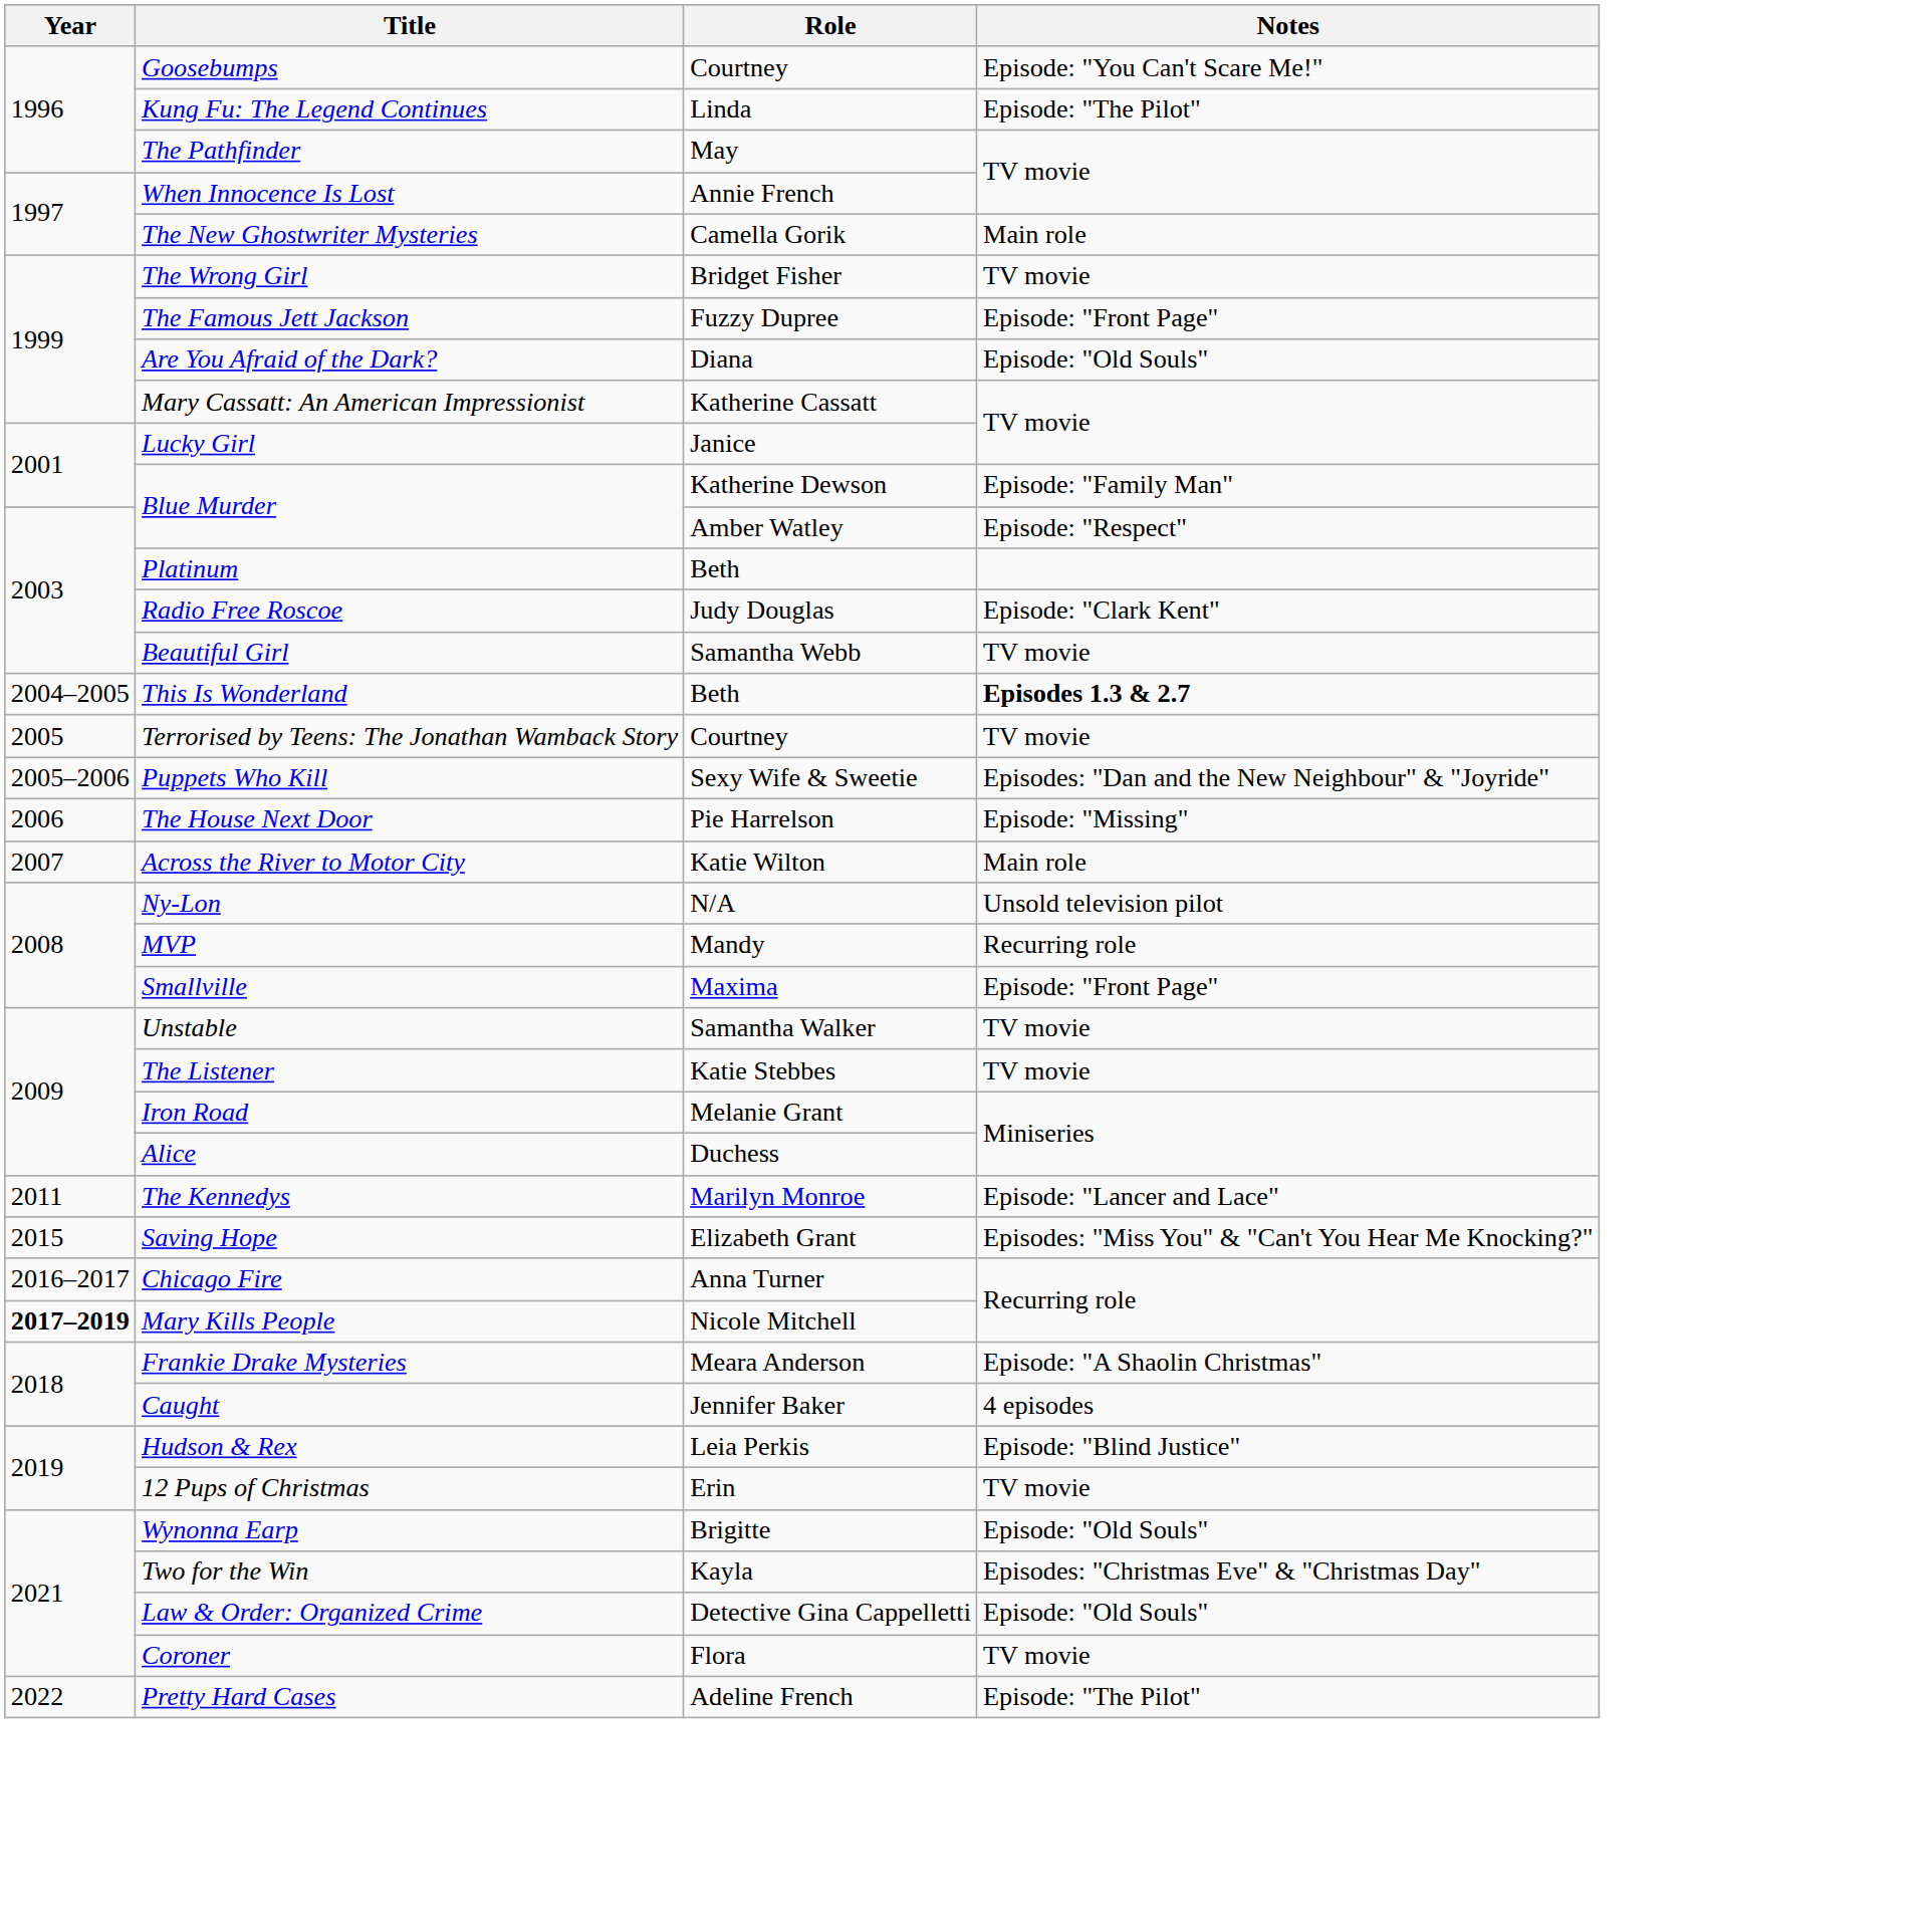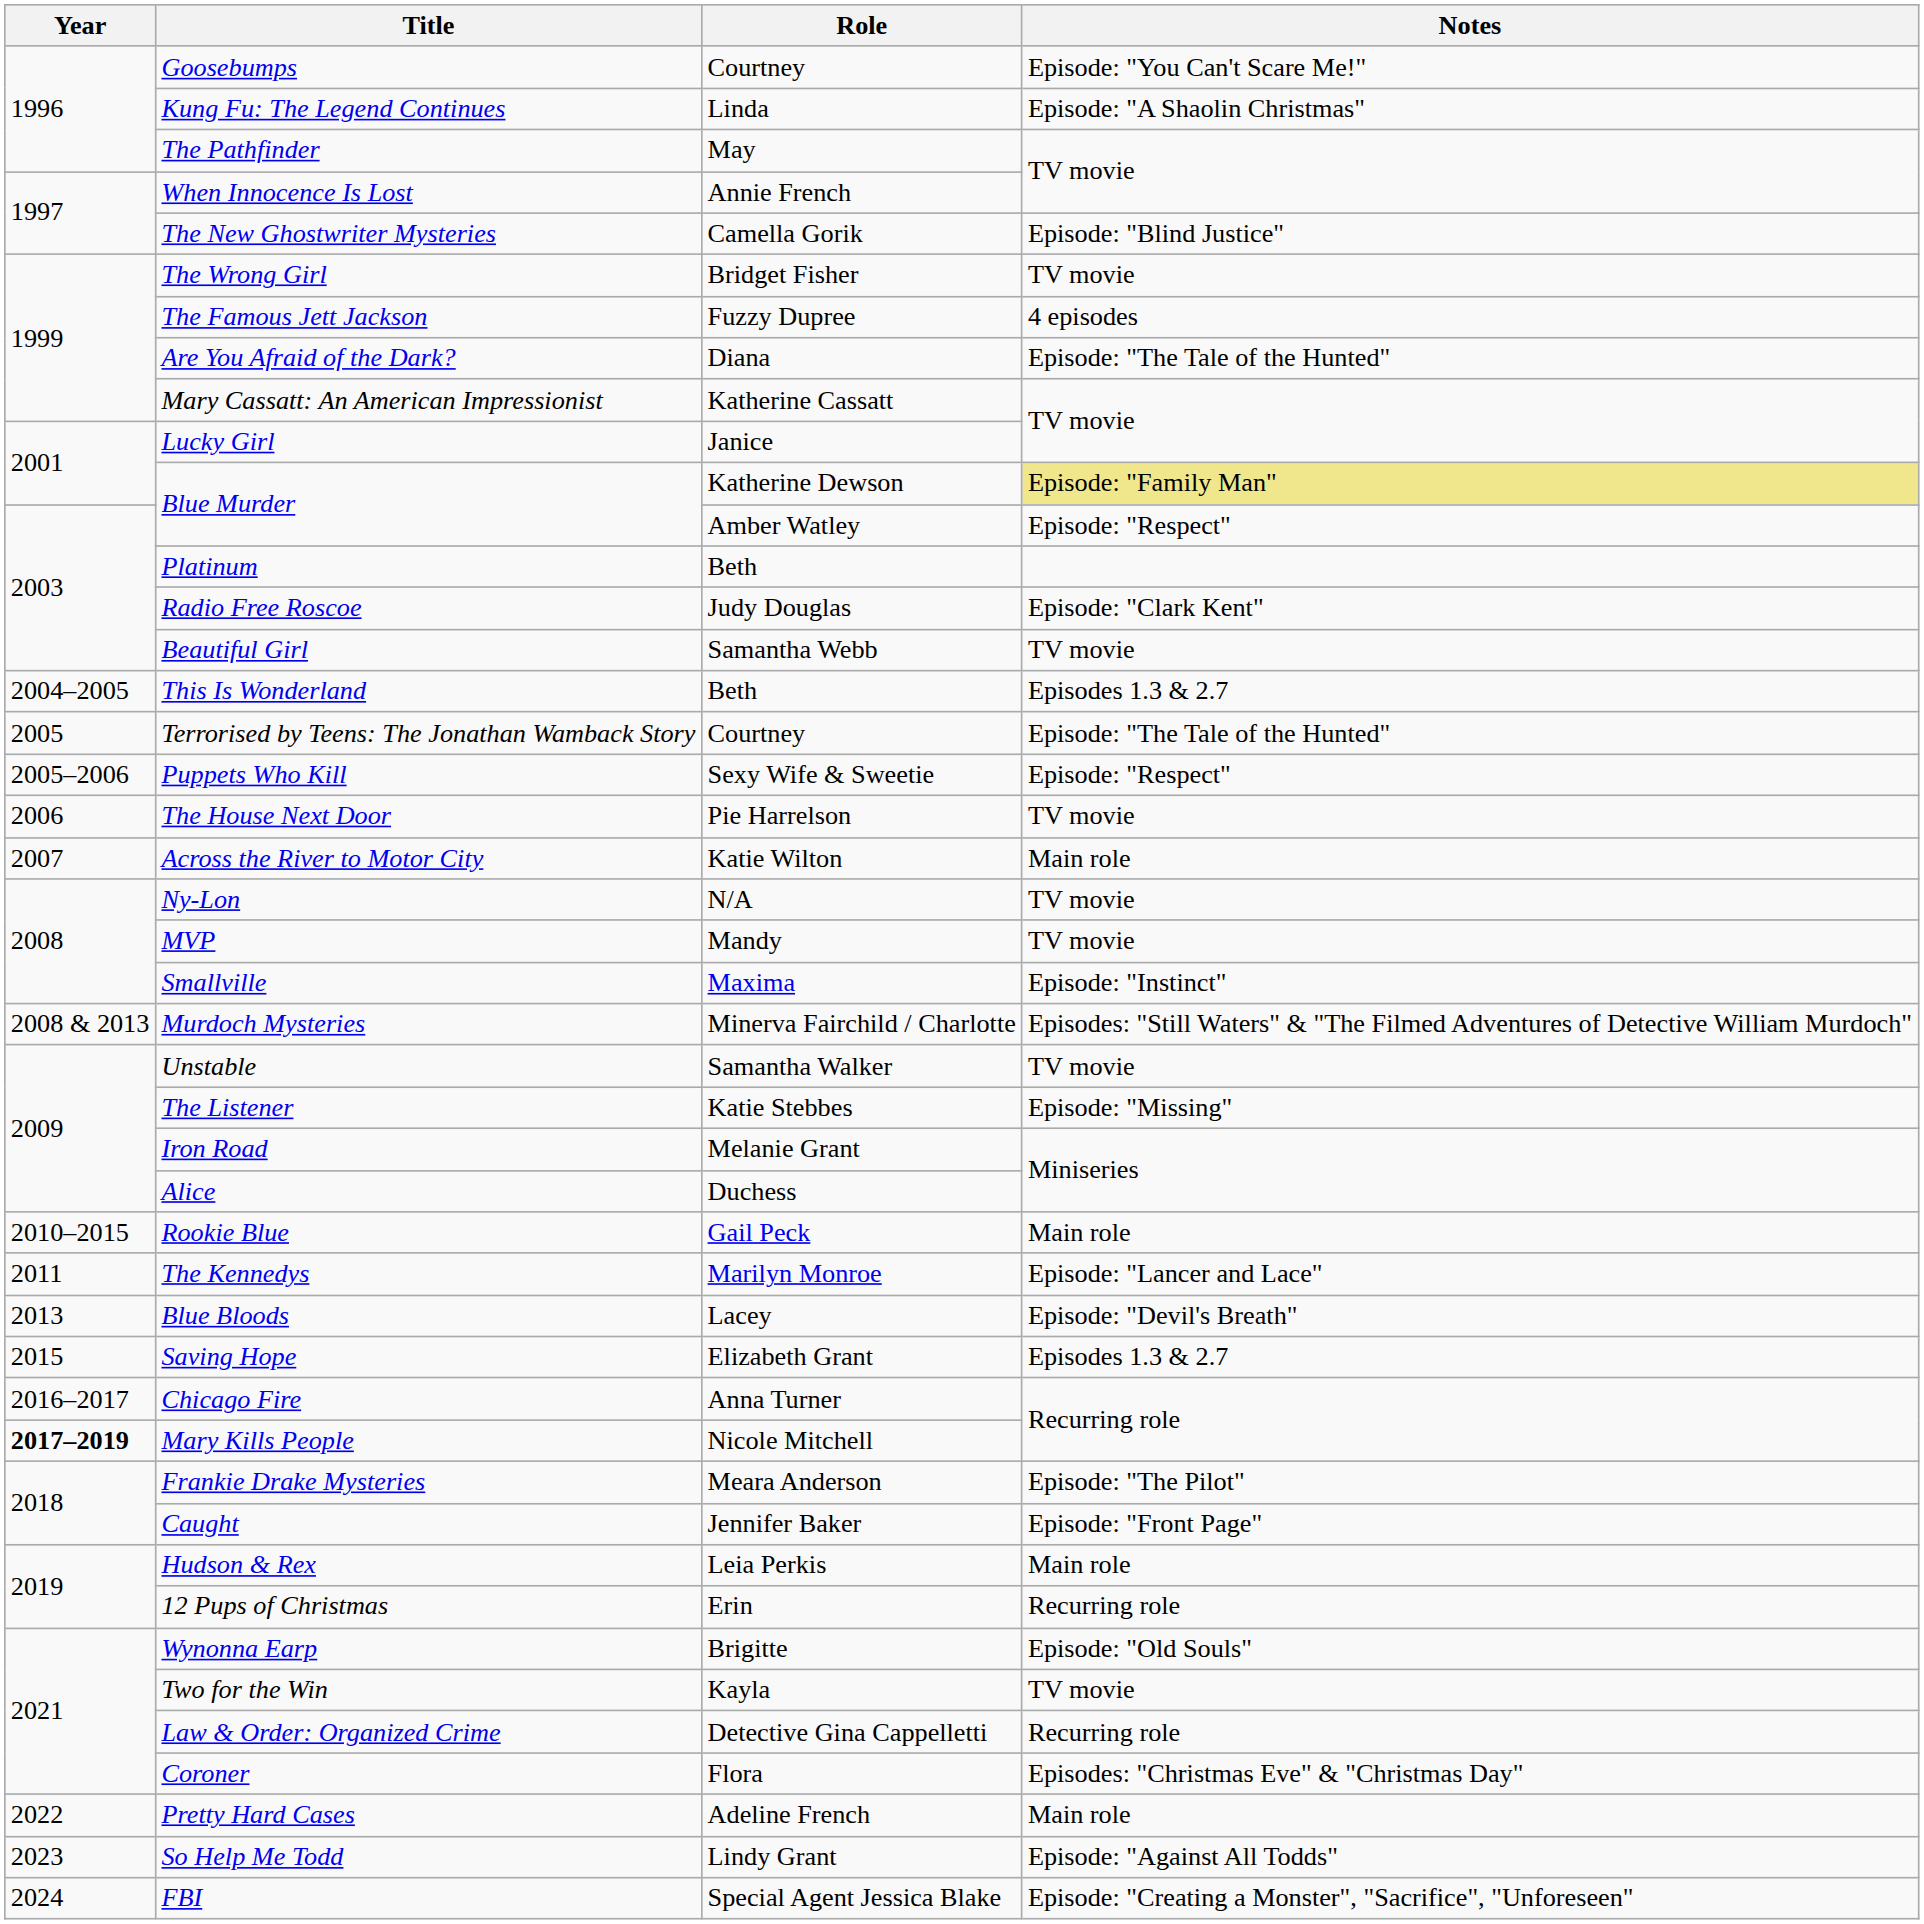Kung Fu: The Legend Continues | Notes: Episode: "The Pilot" -> Episode: "A Shaolin Christmas"
The New Ghostwriter Mysteries | Notes: Main role -> Episode: "Blind Justice"
The Famous Jett Jackson | Notes: Episode: "Front Page" -> 4 episodes
Are You Afraid of the Dark? | Notes: Episode: "Old Souls" -> Episode: "The Tale of the Hunted"
Blue Murder / Katherine Dewson | Notes: no background -> khaki background
This Is Wonderland | Notes: bold -> normal
Terrorised by Teens: The Jonathan Wamback Story | Notes: TV movie -> Episode: "The Tale of the Hunted"
Puppets Who Kill | Notes: Episodes: "Dan and the New Neighbour" & "Joyride" -> Episode: "Respect"
The House Next Door | Notes: Episode: "Missing" -> TV movie
Ny-Lon | Notes: Unsold television pilot -> TV movie
MVP | Notes: Recurring role -> TV movie
Smallville | Notes: Episode: "Front Page" -> Episode: "Instinct"
+ row: 2008 & 2013 | Murdoch Mysteries | Minerva Fairchild / Charlotte | Episodes: "Still Waters" & "The Filmed Adventures of Detective William Murdoch"
The Listener | Notes: TV movie -> Episode: "Missing"
+ row: 2010–2015 | Rookie Blue | Gail Peck | Main role
+ row: 2013 | Blue Bloods | Lacey | Episode: "Devil's Breath"
Saving Hope | Notes: Episodes: "Miss You" & "Can't You Hear Me Knocking?" -> Episodes 1.3 & 2.7
Frankie Drake Mysteries | Notes: Episode: "A Shaolin Christmas" -> Episode: "The Pilot"
Caught | Notes: 4 episodes -> Episode: "Front Page"
Hudson & Rex | Notes: Episode: "Blind Justice" -> Main role
12 Pups of Christmas | Notes: TV movie -> Recurring role
Two for the Win | Notes: Episodes: "Christmas Eve" & "Christmas Day" -> TV movie
Law & Order: Organized Crime | Notes: Episode: "Old Souls" -> Recurring role
Coroner | Notes: TV movie -> Episodes: "Christmas Eve" & "Christmas Day"
Pretty Hard Cases | Notes: Episode: "The Pilot" -> Main role
+ row: 2023 | So Help Me Todd | Lindy Grant | Episode: "Against All Todds"
+ row: 2024 | FBI | Special Agent Jessica Blake | Episode: "Creating a Monster", "Sacrifice", "Unforeseen"
